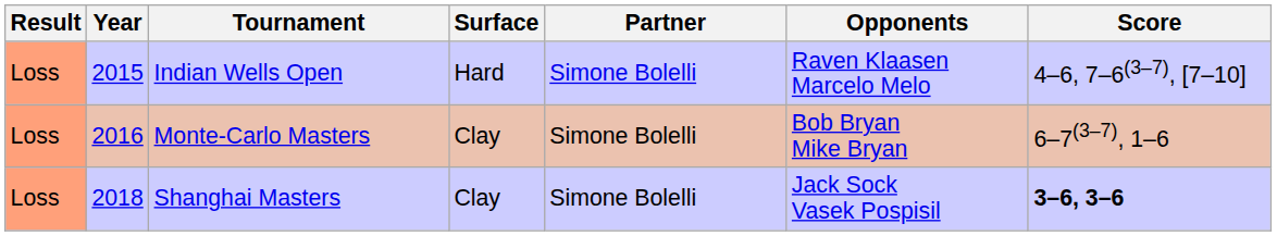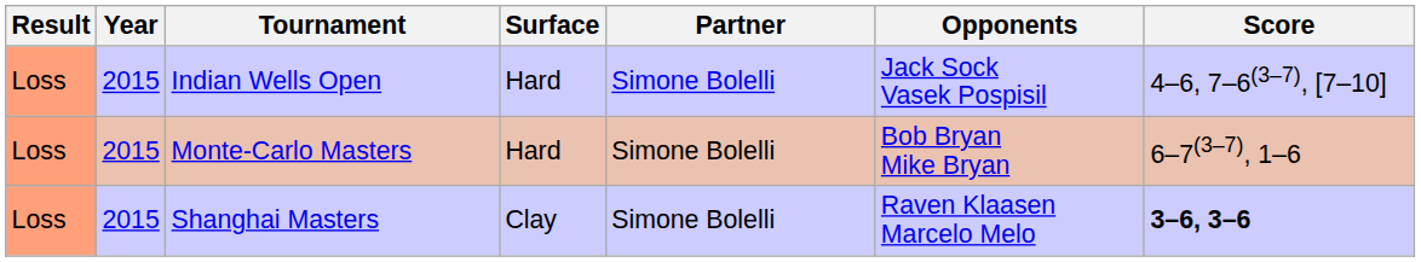Indian Wells Open | Opponents: Raven Klaasen Marcelo Melo -> Jack Sock Vasek Pospisil
Monte-Carlo Masters | Year: 2016 -> 2015
Monte-Carlo Masters | Surface: Clay -> Hard
Shanghai Masters | Year: 2018 -> 2015
Shanghai Masters | Opponents: Jack Sock Vasek Pospisil -> Raven Klaasen Marcelo Melo
